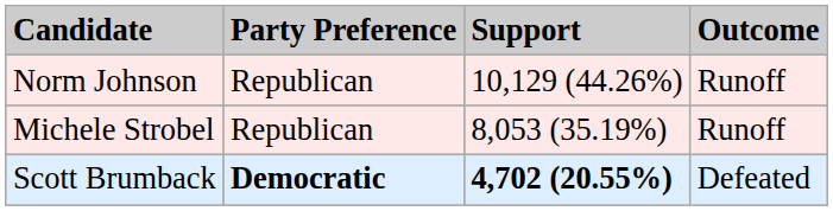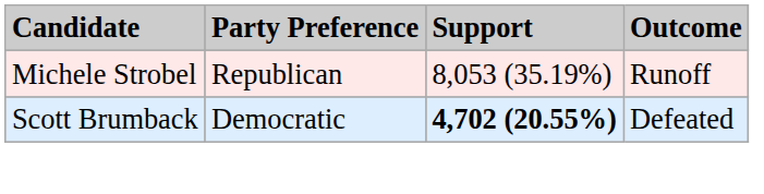- row: Norm Johnson | Republican | 10,129 (44.26%) | Runoff
Scott Brumback | Party Preference: bold -> normal
